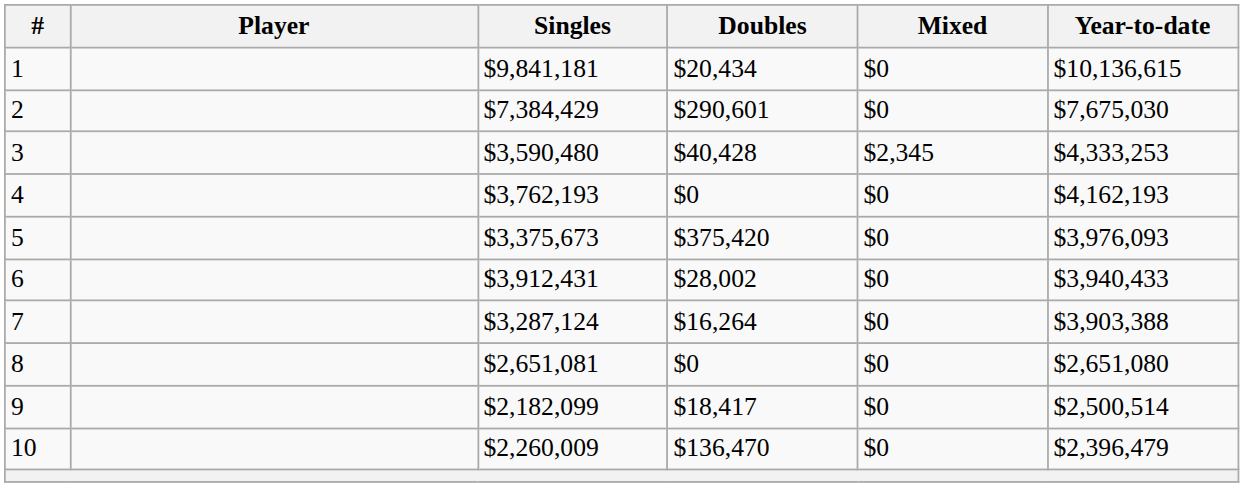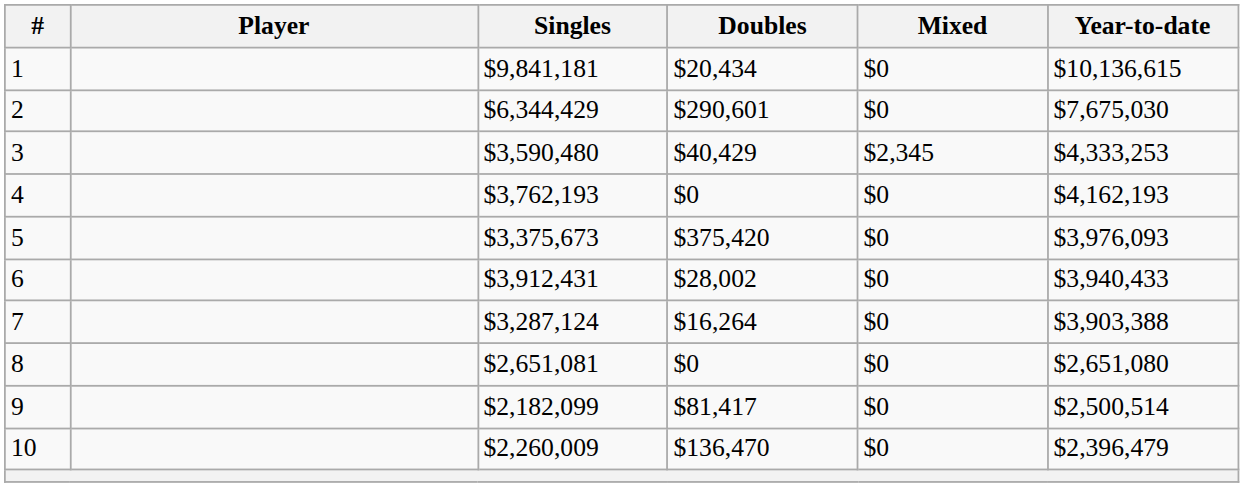2 | Singles: $7,384,429 -> $6,344,429
3 | Doubles: $40,428 -> $40,429
9 | Doubles: $18,417 -> $81,417
